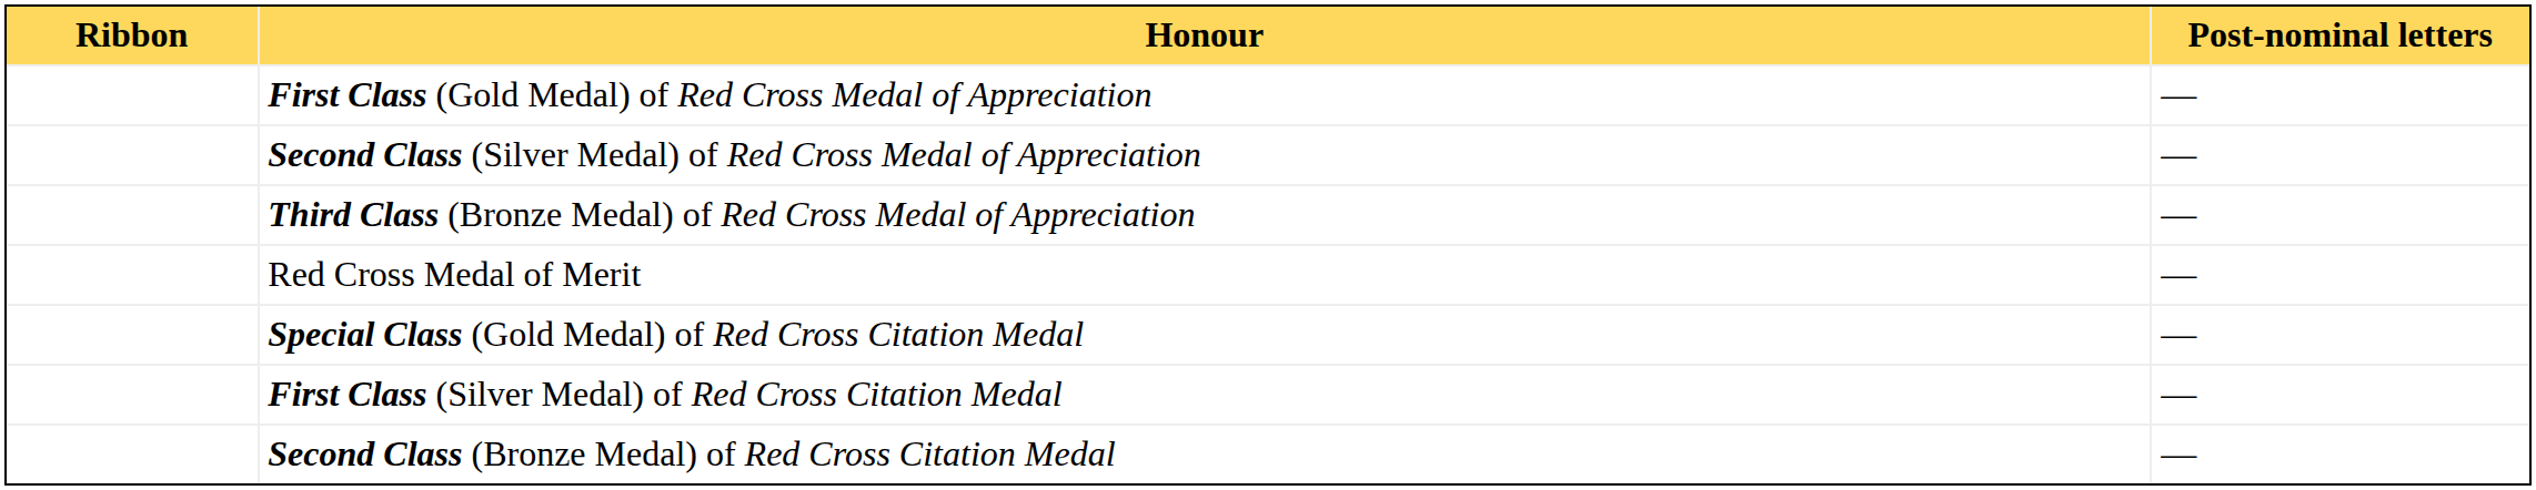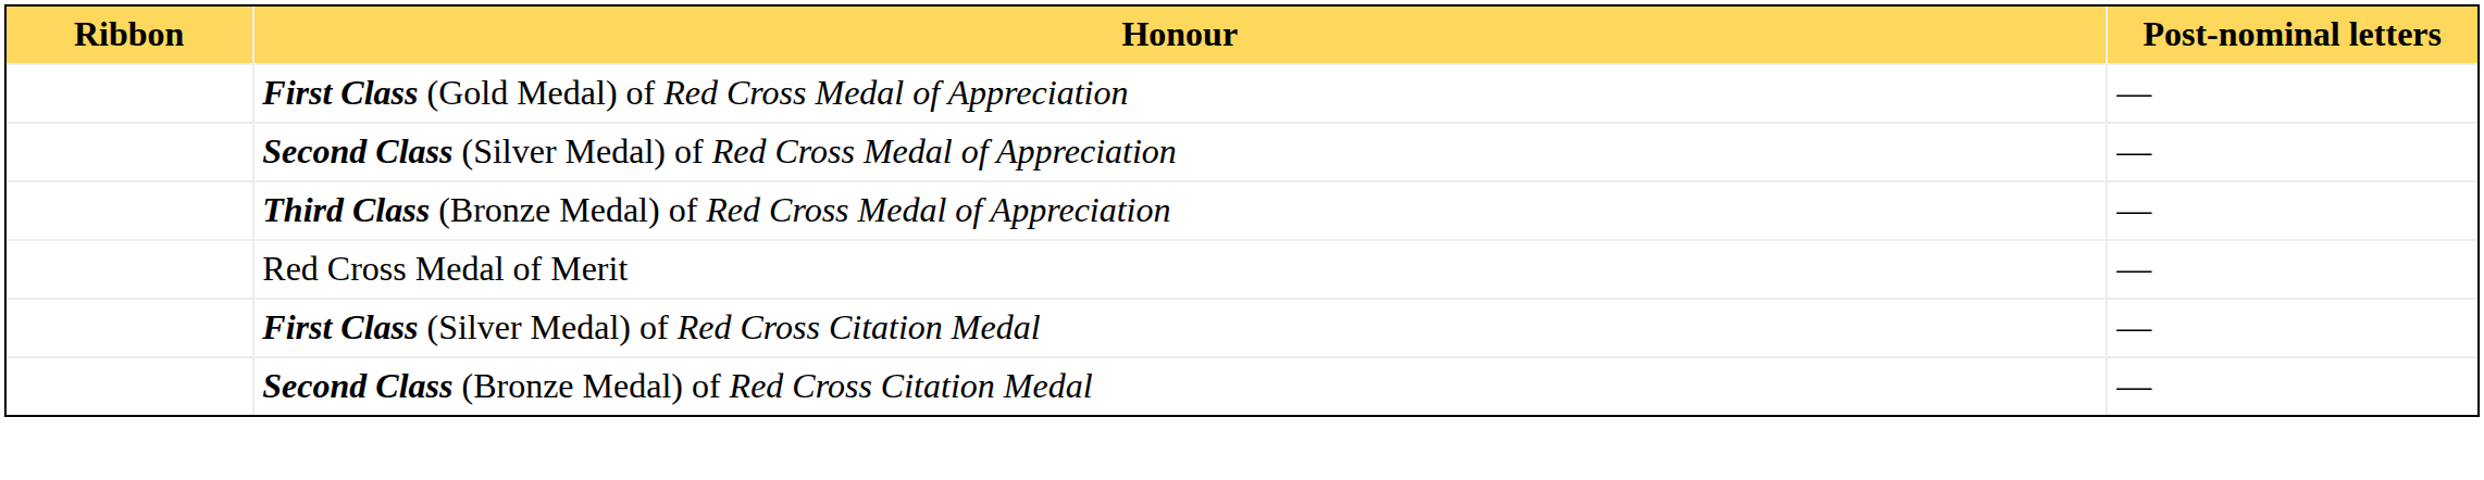- row: Special Class (Gold Medal) of Red Cross Citation Medal | —
